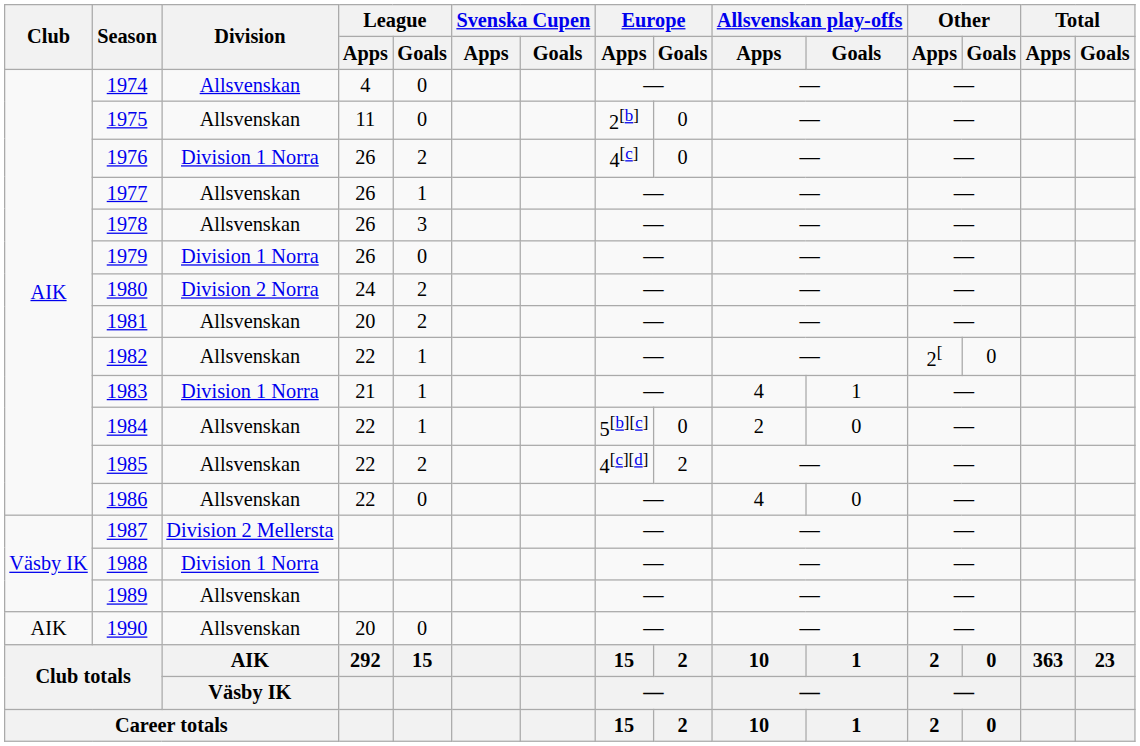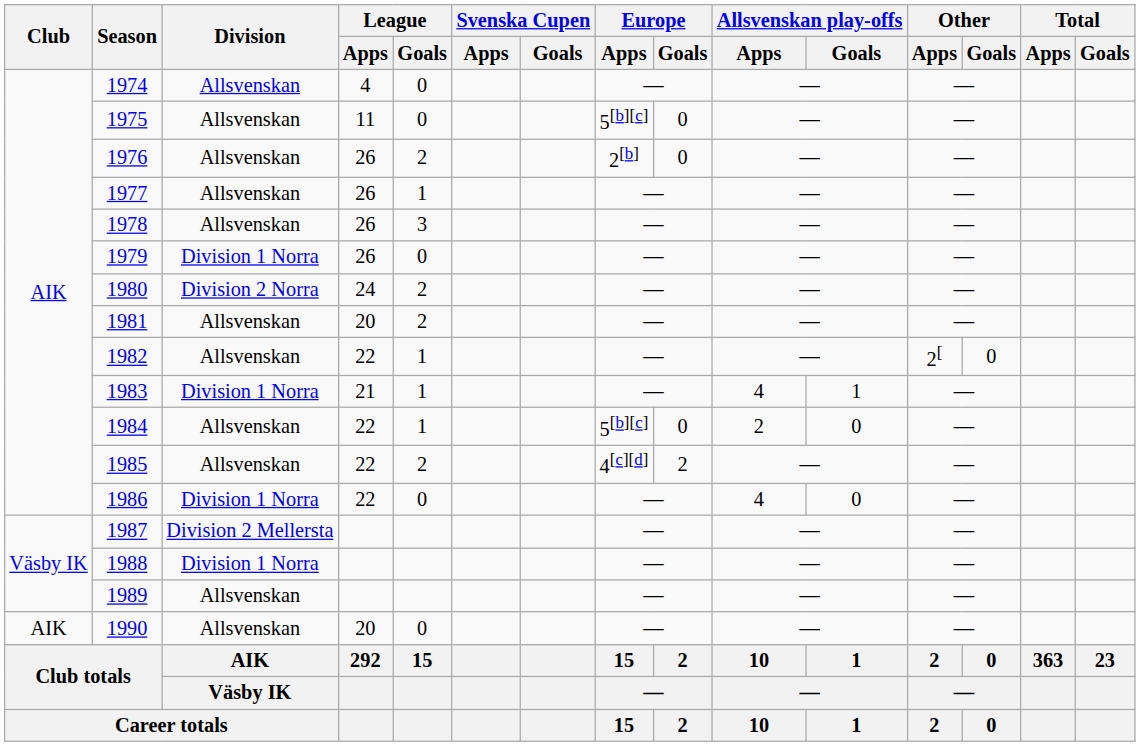1975 | Europe / Apps: 2[b] -> 5[b][c]
1976 | Division: Division 1 Norra -> Allsvenskan
1976 | Europe / Apps: 4[c] -> 2[b]
1986 | Division: Allsvenskan -> Division 1 Norra
